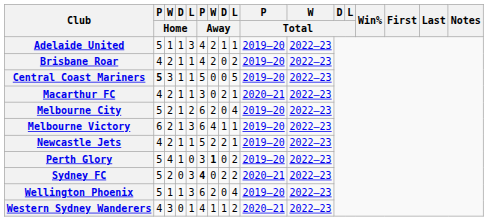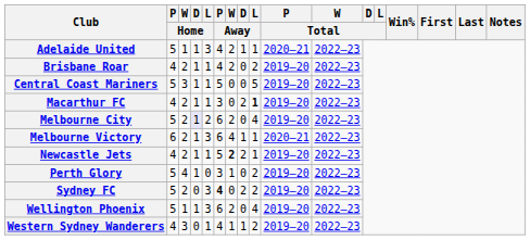Adelaide United | P / Total: 2019–20 -> 2020–21
Central Coast Mariners | P / Home: bold -> normal
Macarthur FC | L / Away: normal -> bold
Macarthur FC | P / Total: 2020–21 -> 2019–20
Melbourne City | D / Home: no background -> lavender background
Melbourne Victory | P / Total: 2019–20 -> 2020–21
Newcastle Jets | W / Away: normal -> bold
Perth Glory | W / Away: bold -> normal
Sydney FC | P / Total: 2020–21 -> 2019–20
Western Sydney Wanderers | P / Total: 2020–21 -> 2019–20
